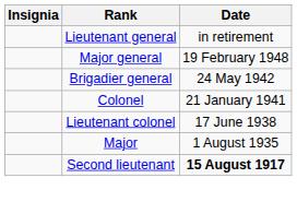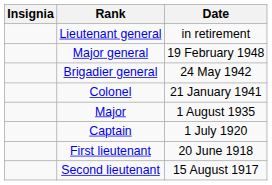- row: Lieutenant colonel | 17 June 1938
+ row: Captain | 1 July 1920
+ row: First lieutenant | 20 June 1918
Second lieutenant | Date: bold -> normal
